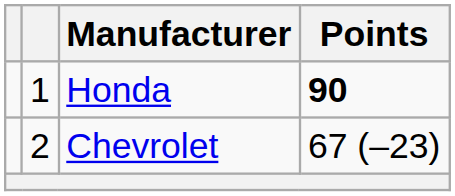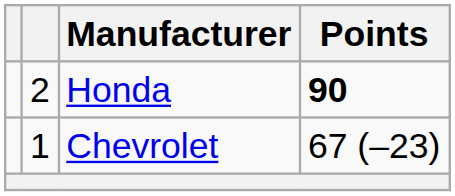Honda | column 2: 1 -> 2
Chevrolet | column 2: 2 -> 1
